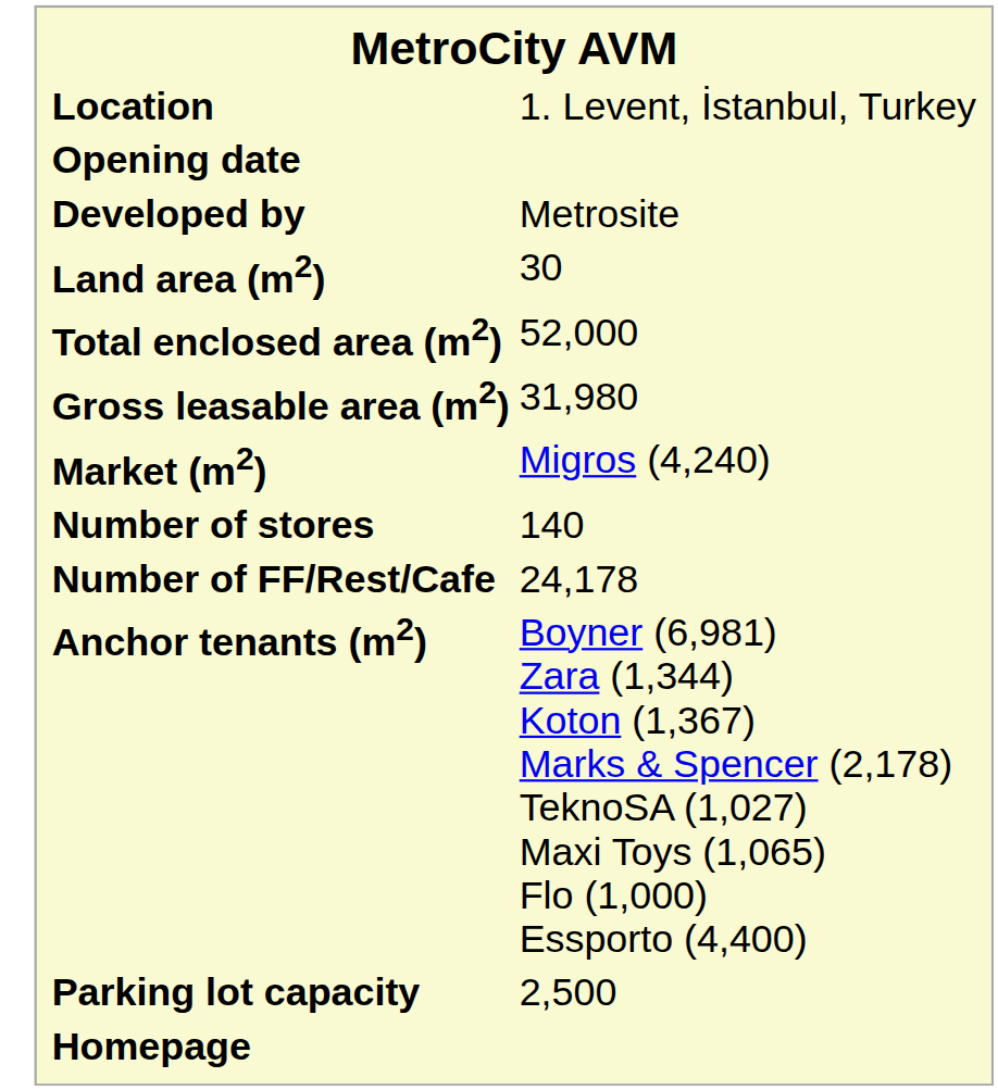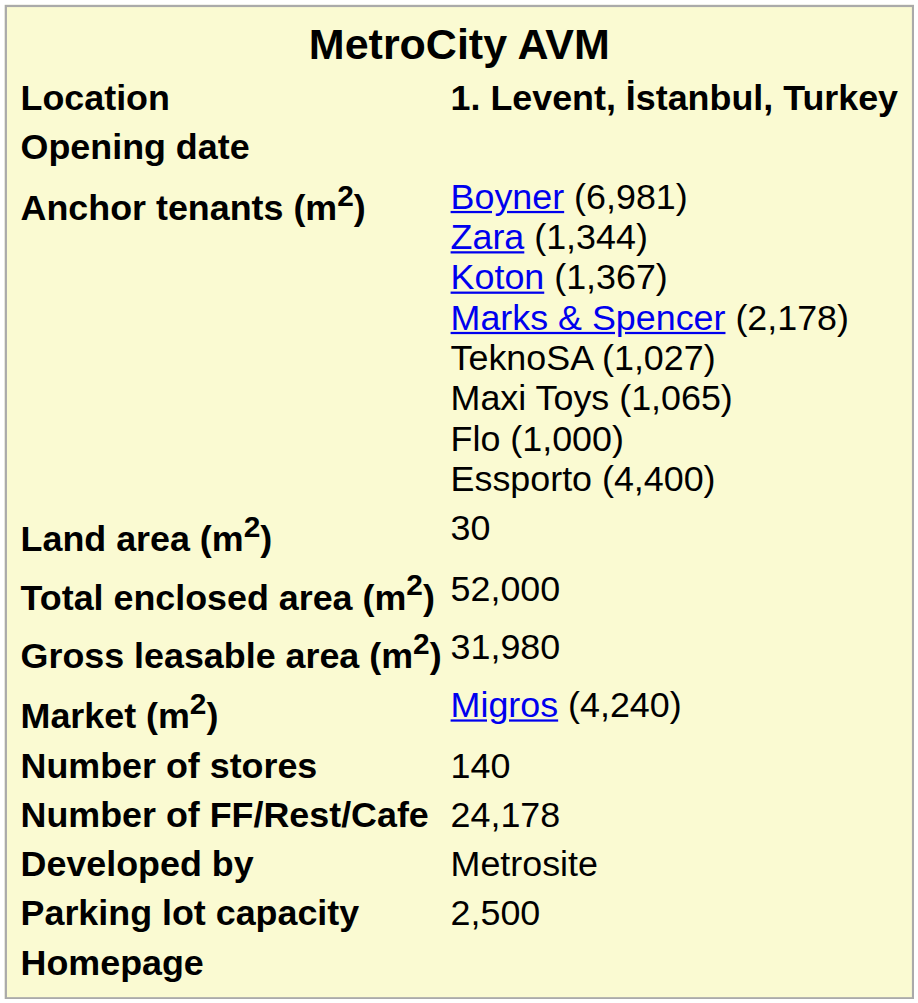Location | column 2: normal -> bold
rows swapped: Developed by <-> Anchor tenants (m2)
